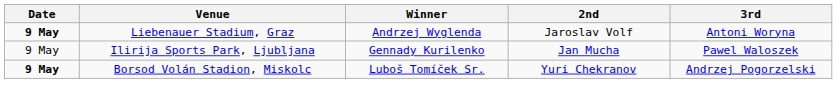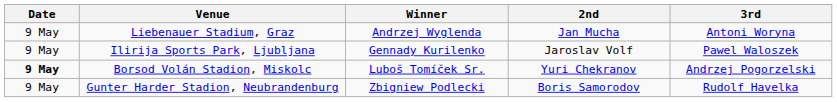Liebenauer Stadium, Graz | Date: bold -> normal
Liebenauer Stadium, Graz | 2nd: Jaroslav Volf -> Jan Mucha
Ilirija Sports Park, Ljubljana | 2nd: Jan Mucha -> Jaroslav Volf
+ row: 9 May | Gunter Harder Stadion, Neubrandenburg | Zbigniew Podlecki | Boris Samorodov | Rudolf Havelka
